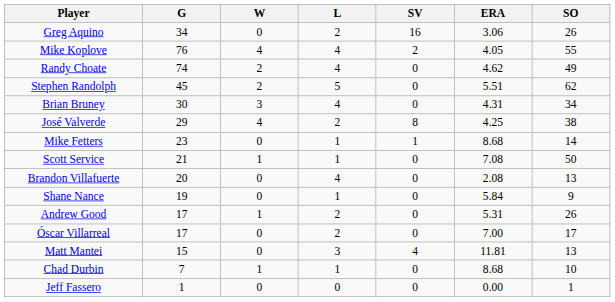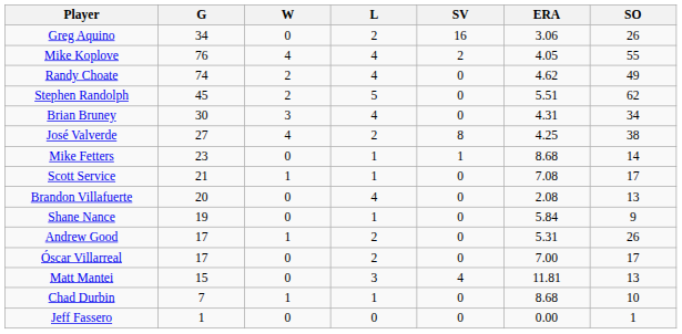José Valverde | G: 29 -> 27
Scott Service | SO: 50 -> 17
